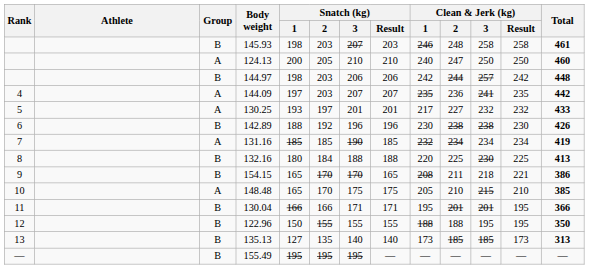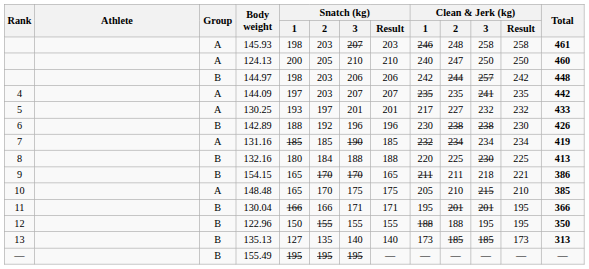145.93 | Group: B -> A
144.09 | Clean & Jerk (kg) / 2: 236 -> 235
154.15 | Clean & Jerk (kg) / 1: 208 -> 211
